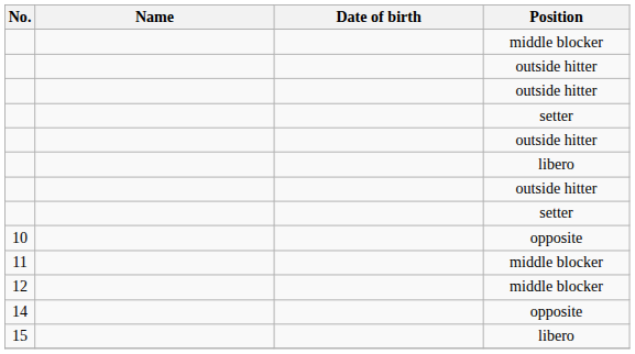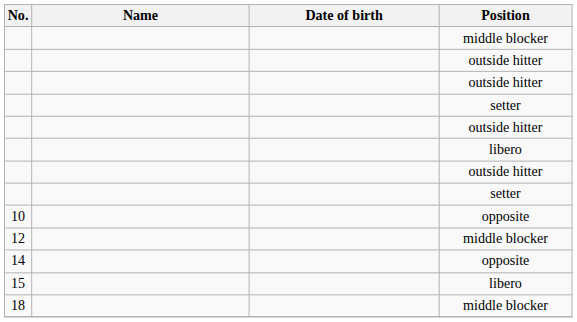- row: 11 | middle blocker
+ row: 18 | middle blocker
